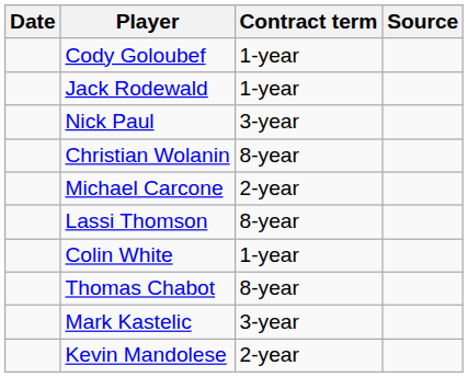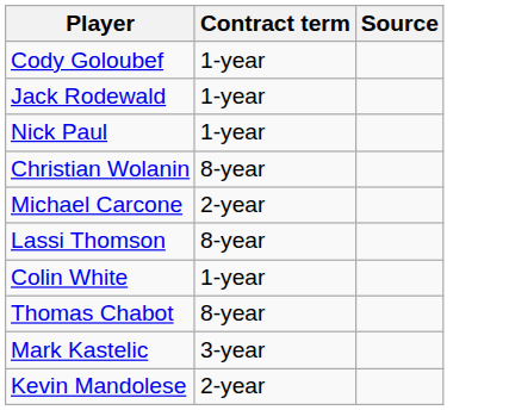- column: Date
Nick Paul | Contract term: 3-year -> 1-year
